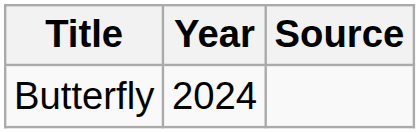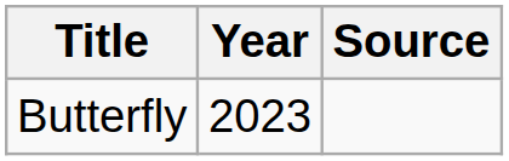Butterfly | Year: 2024 -> 2023
